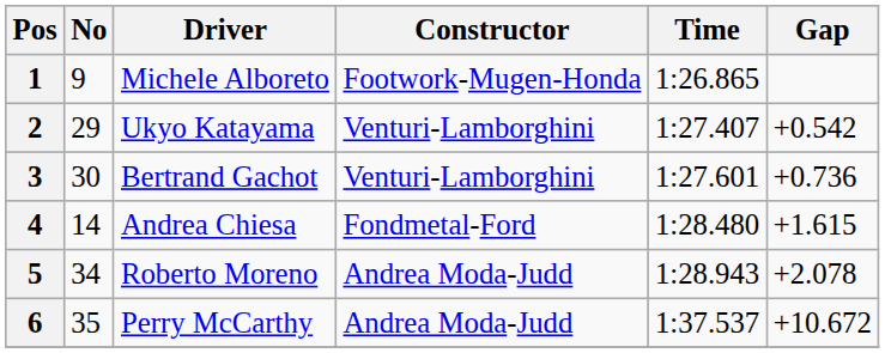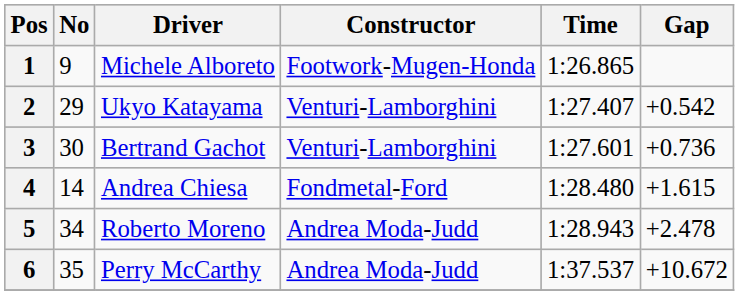5 | Gap: +2.078 -> +2.478
